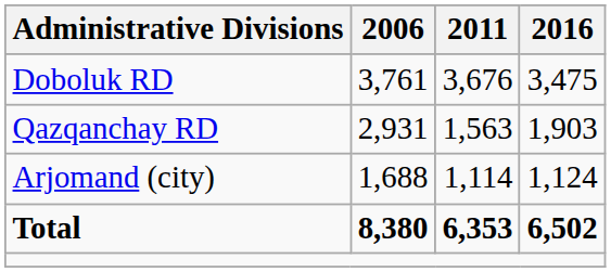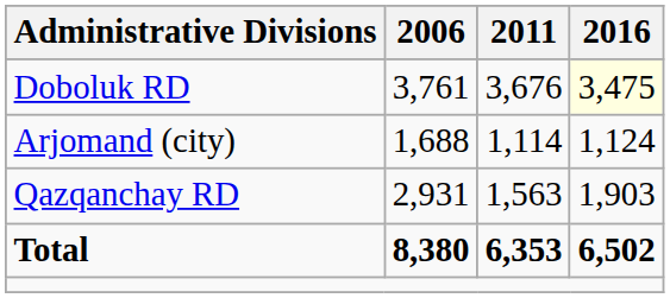Doboluk RD | 2016: no background -> lightyellow background
rows swapped: Qazqanchay RD <-> Arjomand (city)
